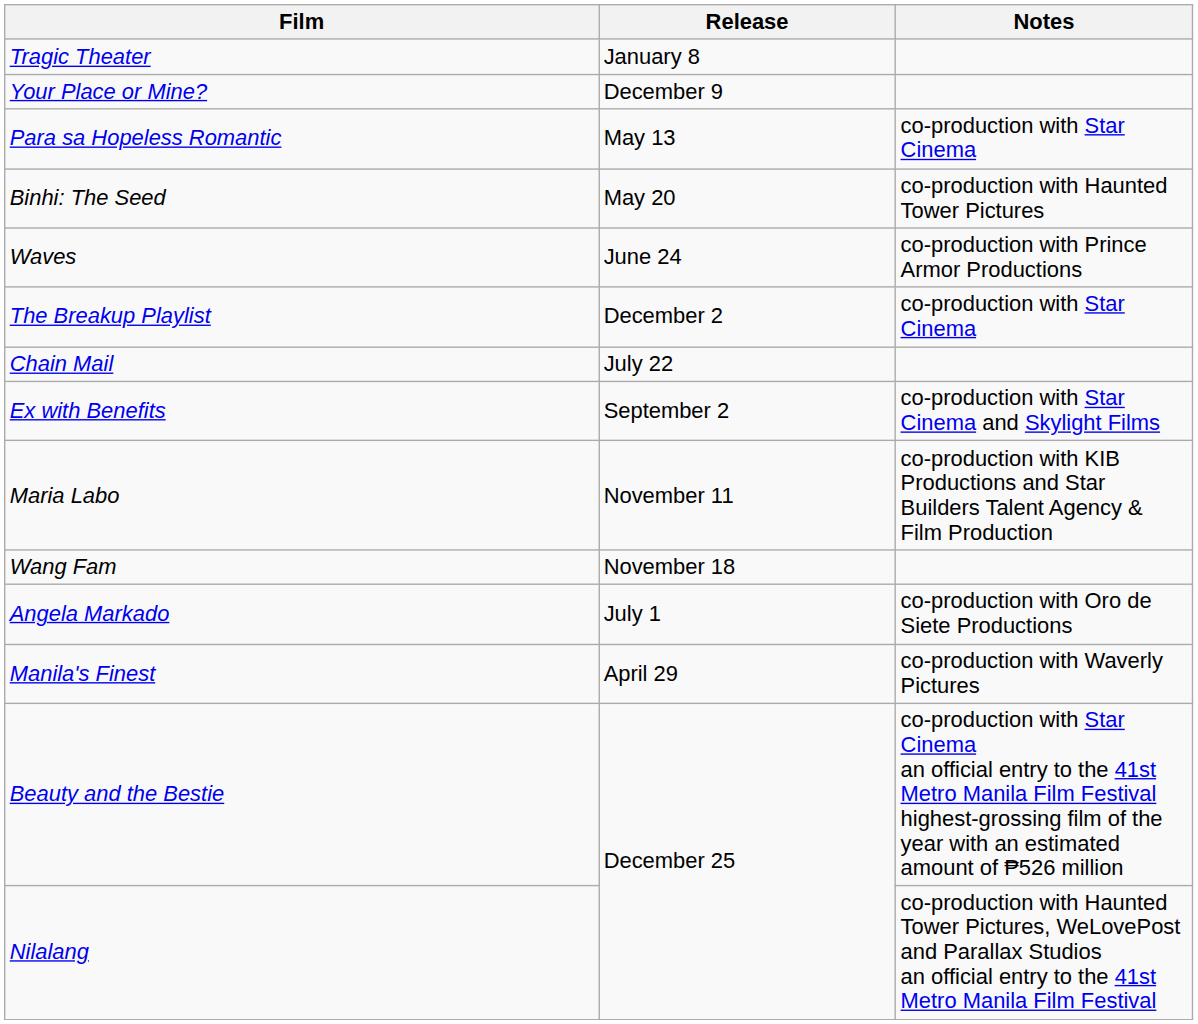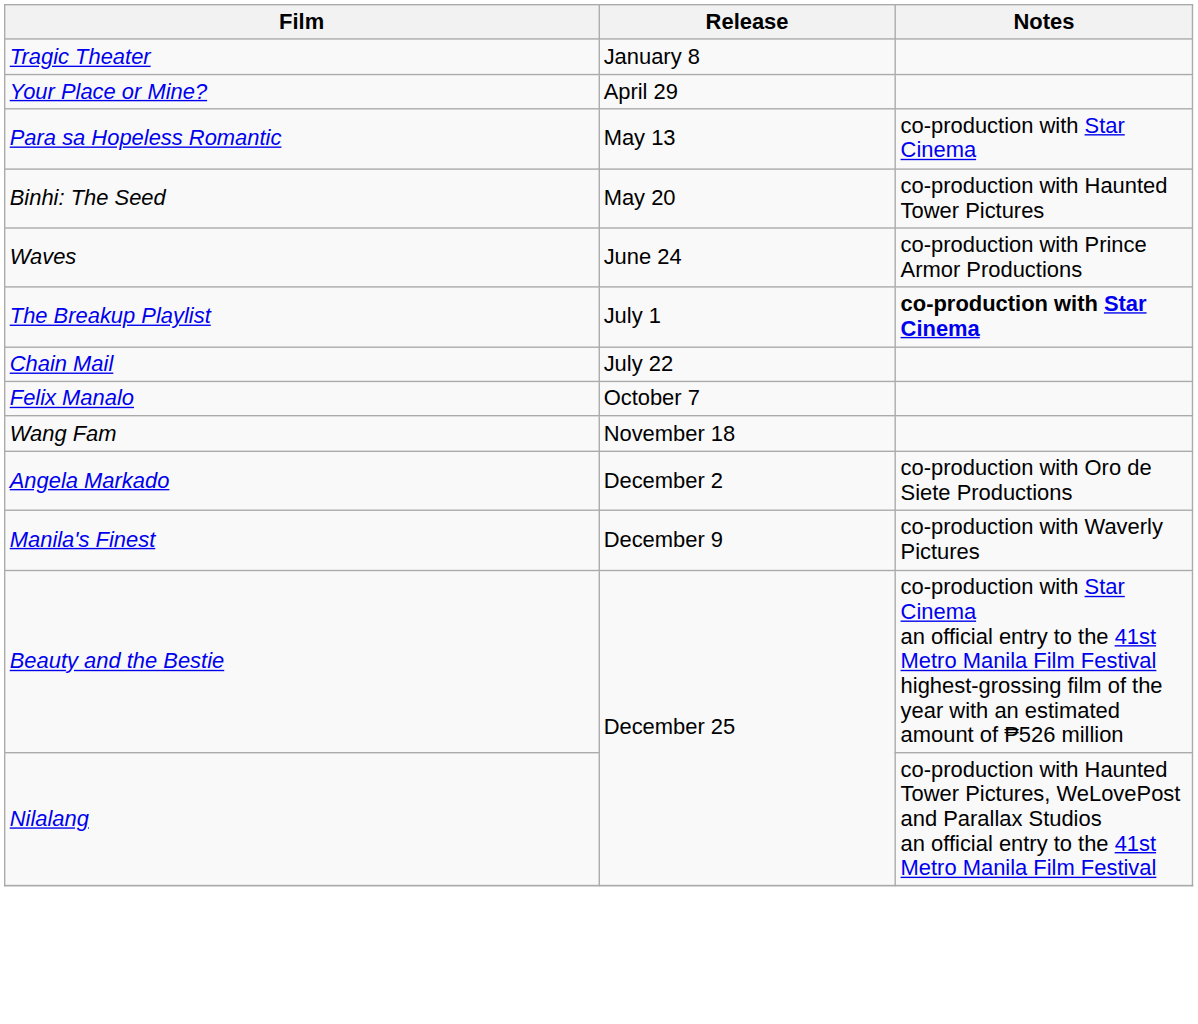Your Place or Mine? | Release: December 9 -> April 29
The Breakup Playlist | Release: December 2 -> July 1
The Breakup Playlist | Notes: normal -> bold
- row: Ex with Benefits | September 2 | co-production with Star Cinema and Skylight Films
+ row: Felix Manalo | October 7
- row: Maria Labo | November 11 | co-production with KIB Productions and Star Builders Talent Agency & Film Production
Angela Markado | Release: July 1 -> December 2
Manila's Finest | Release: April 29 -> December 9
